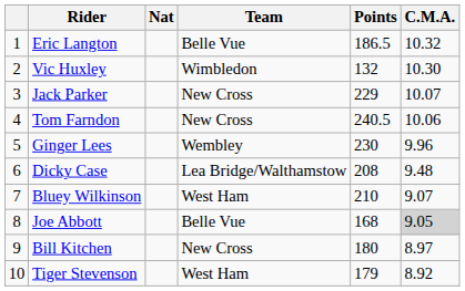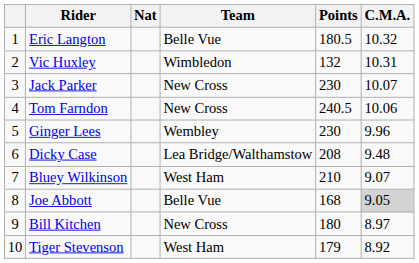Eric Langton | Points: 186.5 -> 180.5
Vic Huxley | C.M.A.: 10.30 -> 10.31
Jack Parker | Points: 229 -> 230
